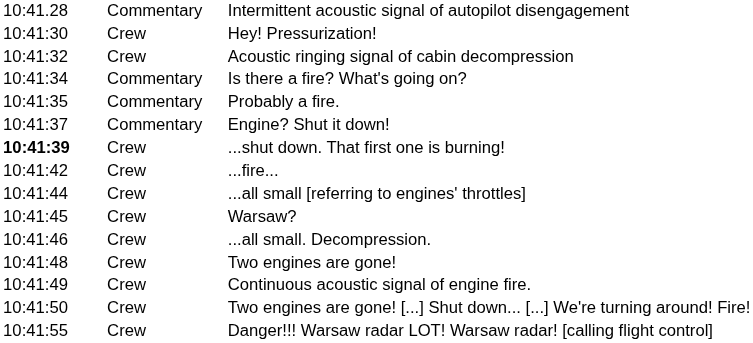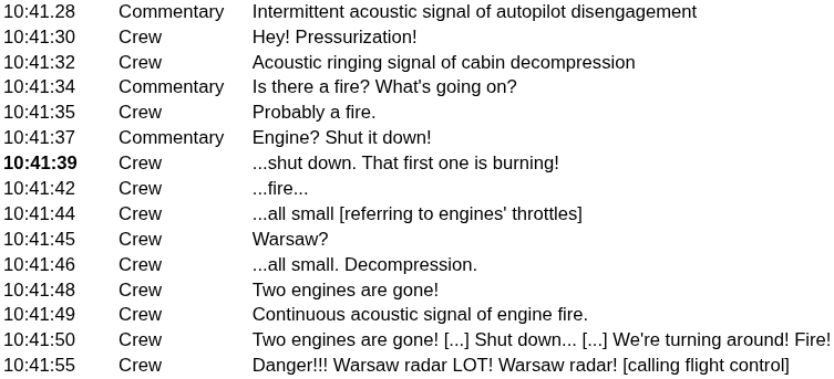Probably a fire. | column 2: Commentary -> Crew
